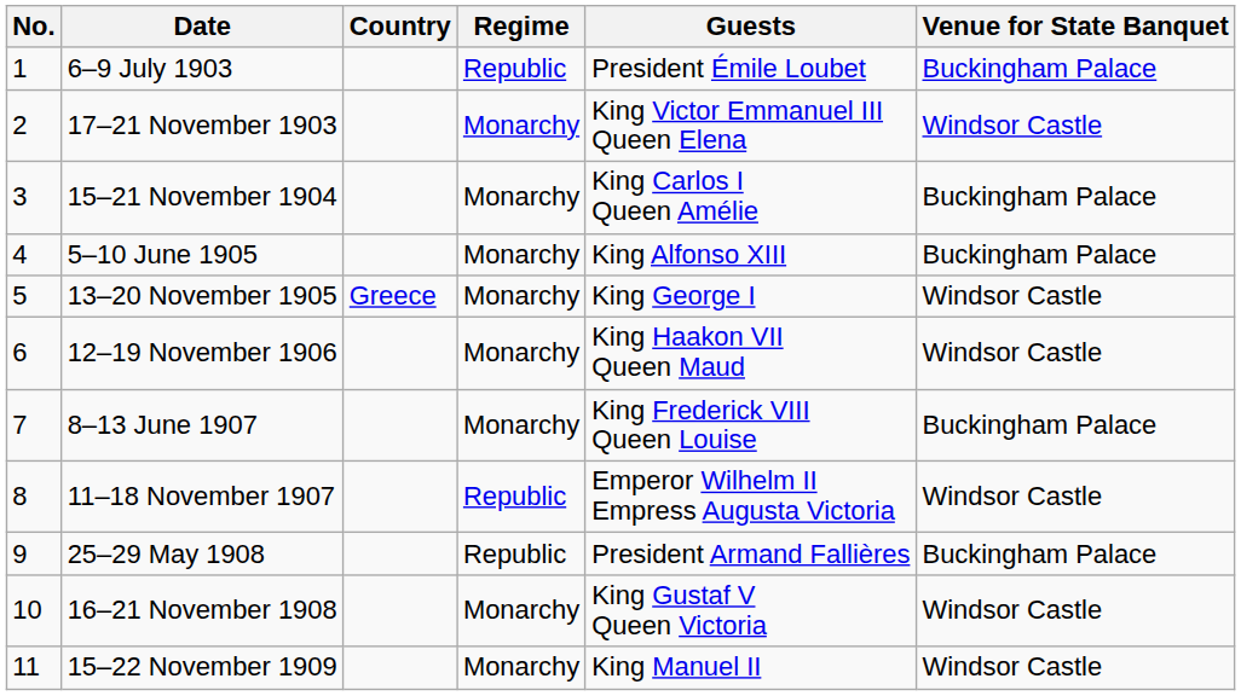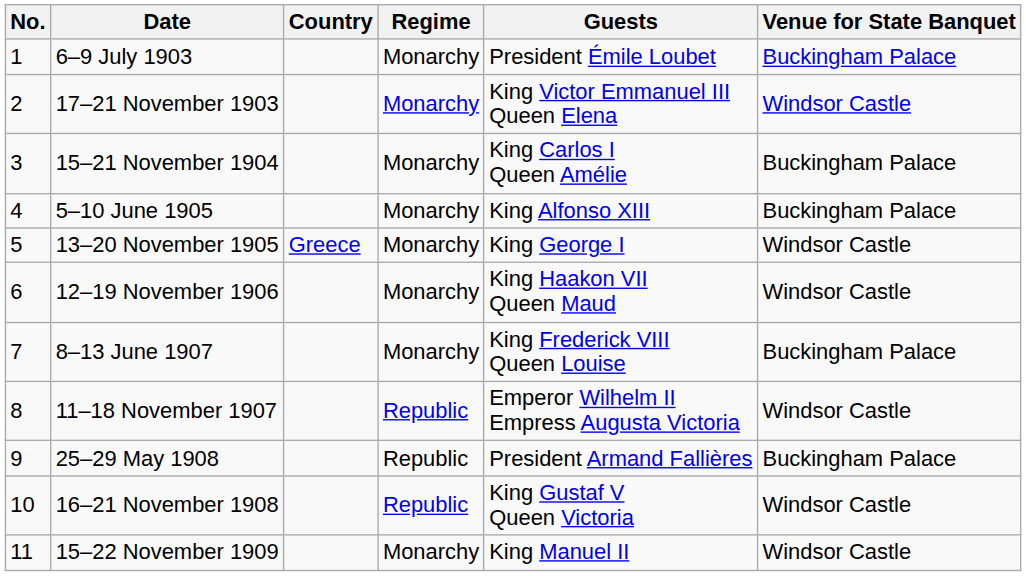6–9 July 1903 | Regime: Republic -> Monarchy
16–21 November 1908 | Regime: Monarchy -> Republic
